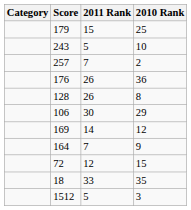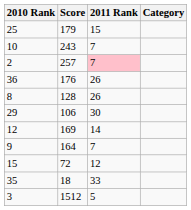columns swapped: Category <-> 2010 Rank
243 | 2011 Rank: 5 -> 7
257 | 2011 Rank: no background -> pink background
